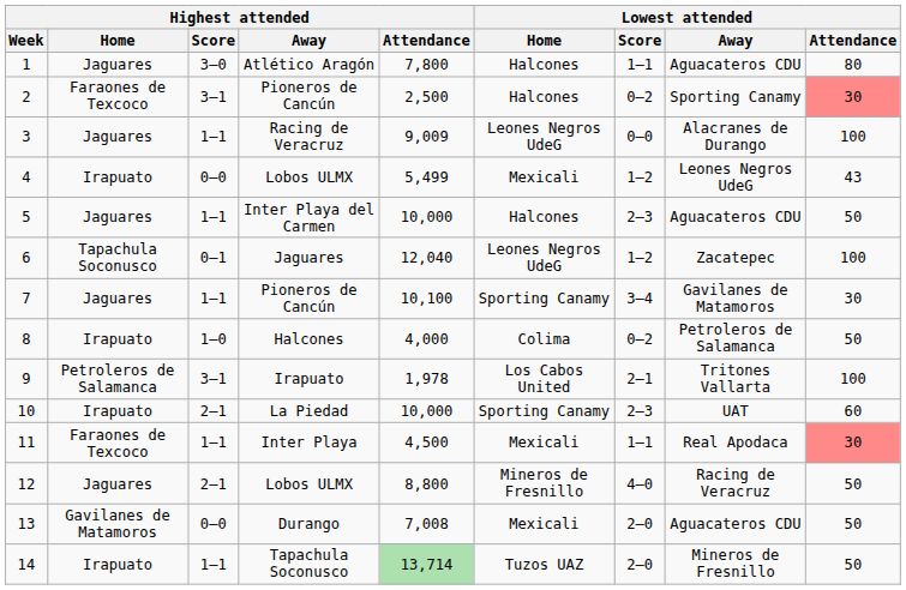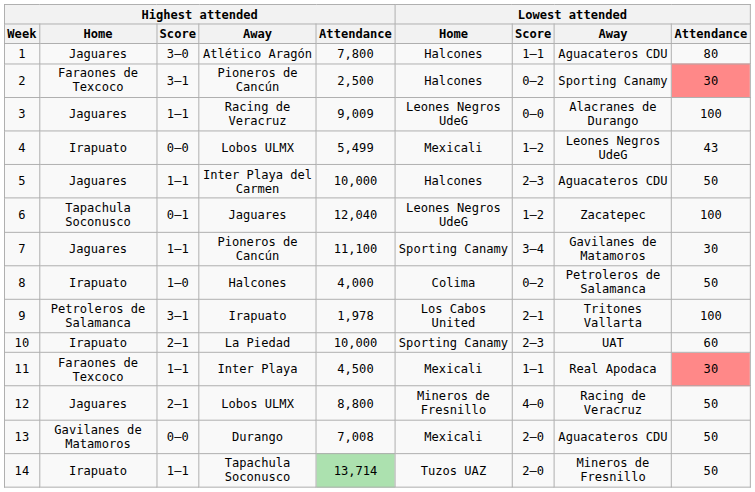7 | Highest attended / Attendance: 10,100 -> 11,100
